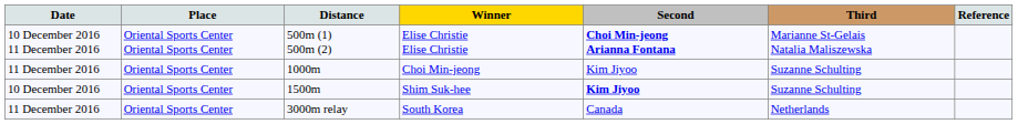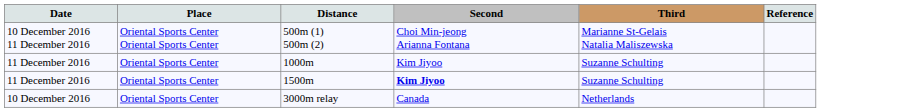- column: Winner | Elise Christie Elise Christie | Choi Min-jeong | Shim Suk-hee | South Korea
500m (1) 500m (2) | Second: bold -> normal
1500m | Date: 10 December 2016 -> 11 December 2016
3000m relay | Date: 11 December 2016 -> 10 December 2016
